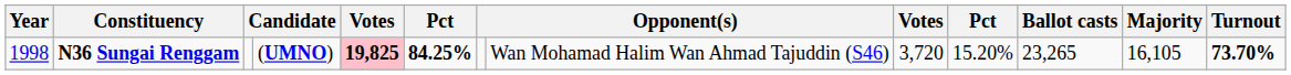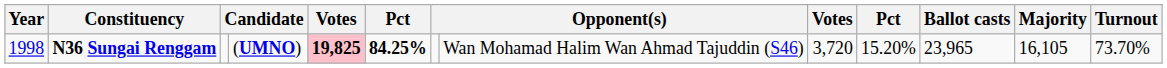N36 Sungai Renggam | Ballot casts: 23,265 -> 23,965
N36 Sungai Renggam | Turnout: bold -> normal
